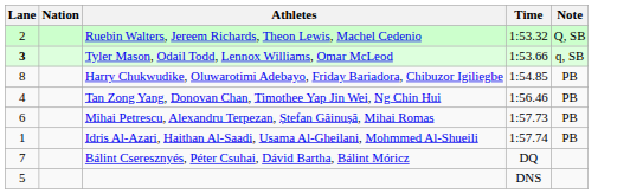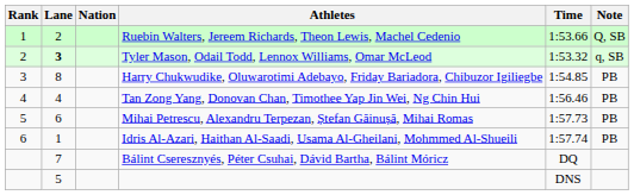+ column: Rank | 1 | 2 | 3 | 4 | 5 | 6
Ruebin Walters, Jereem Richards, Theon Lewis, Machel Cedenio | Time: 1:53.32 -> 1:53.66
Tyler Mason, Odail Todd, Lennox Williams, Omar McLeod | Time: 1:53.66 -> 1:53.32
